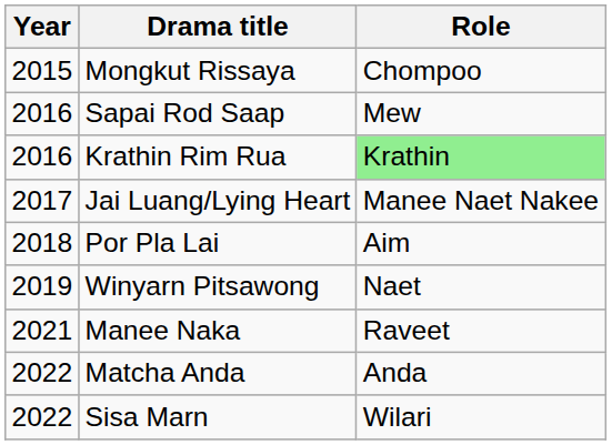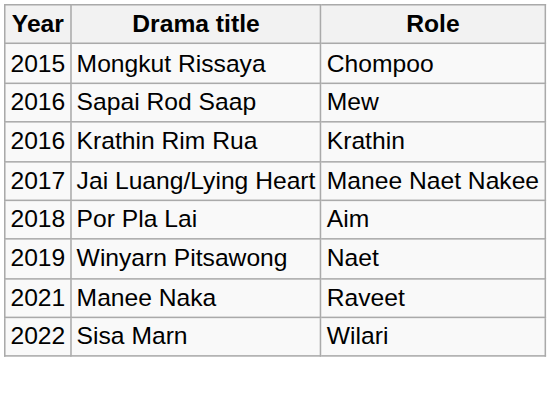Krathin Rim Rua | Role: lightgreen background -> no background
- row: 2022 | Matcha Anda | Anda
